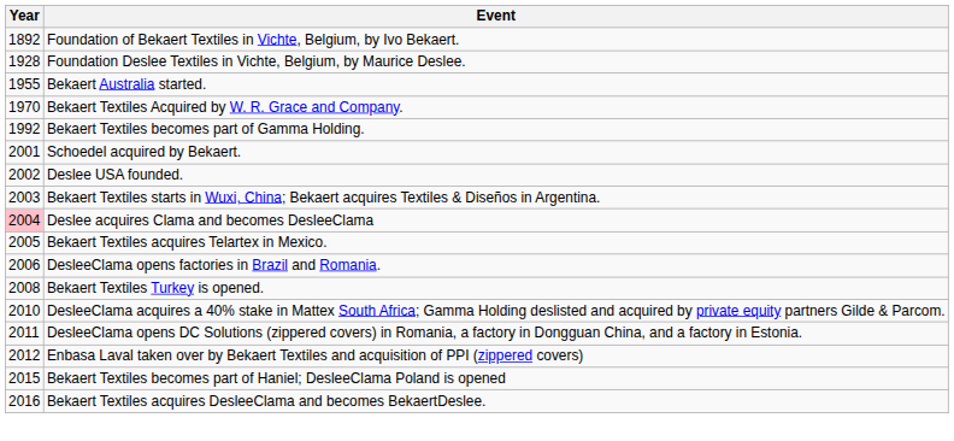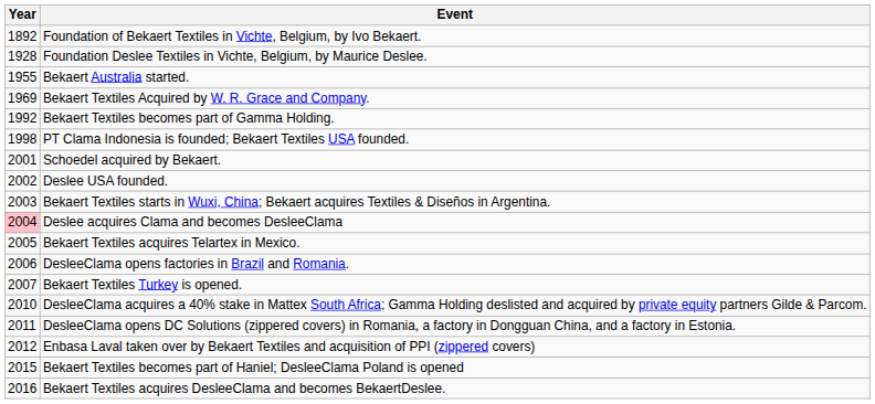Bekaert Textiles Acquired by W. R. Grace and Company. | Year: 1970 -> 1969
+ row: 1998 | PT Clama Indonesia is founded; Bekaert Textiles USA founded.
Bekaert Textiles Turkey is opened. | Year: 2008 -> 2007
